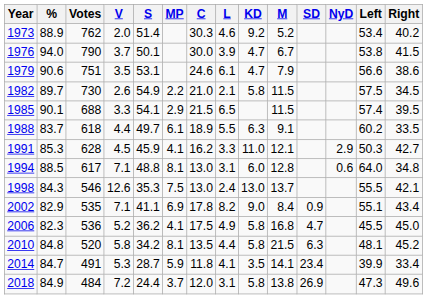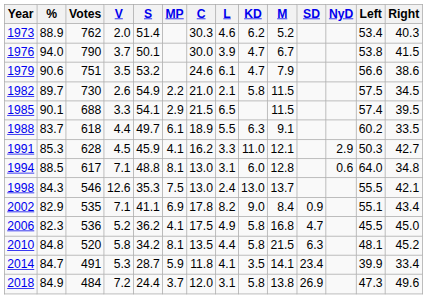1973 | KD: 9.2 -> 6.2
1973 | Right: 40.2 -> 40.3
1979 | S: 53.1 -> 53.2
